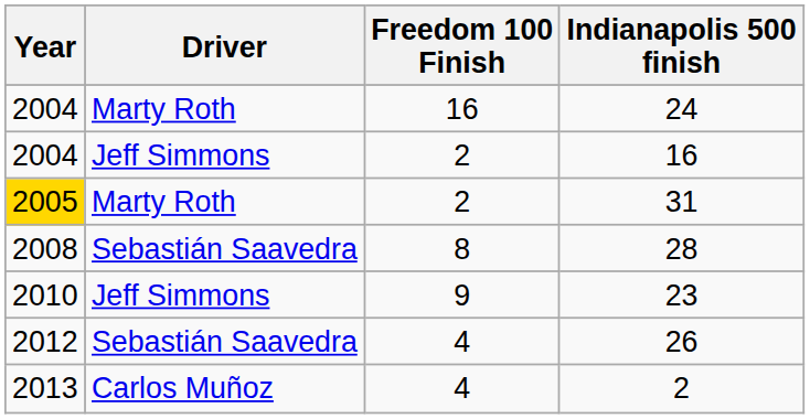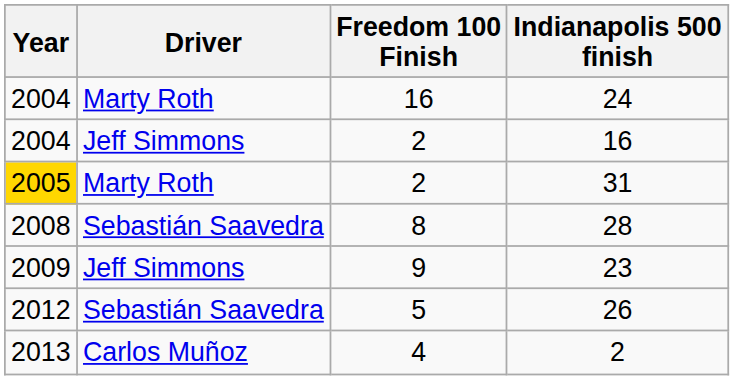23 | Year: 2010 -> 2009
26 | Freedom 100 Finish: 4 -> 5
